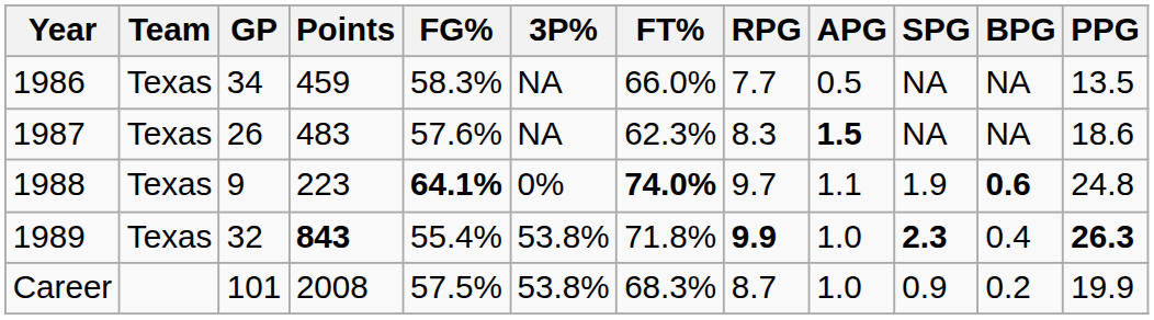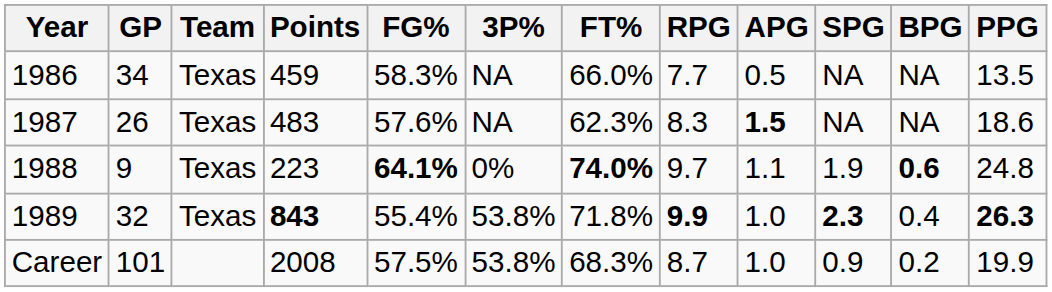columns swapped: Team <-> GP
